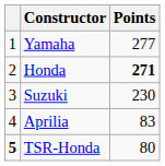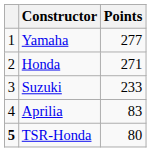Honda | Points: bold -> normal
Suzuki | Points: 230 -> 233
